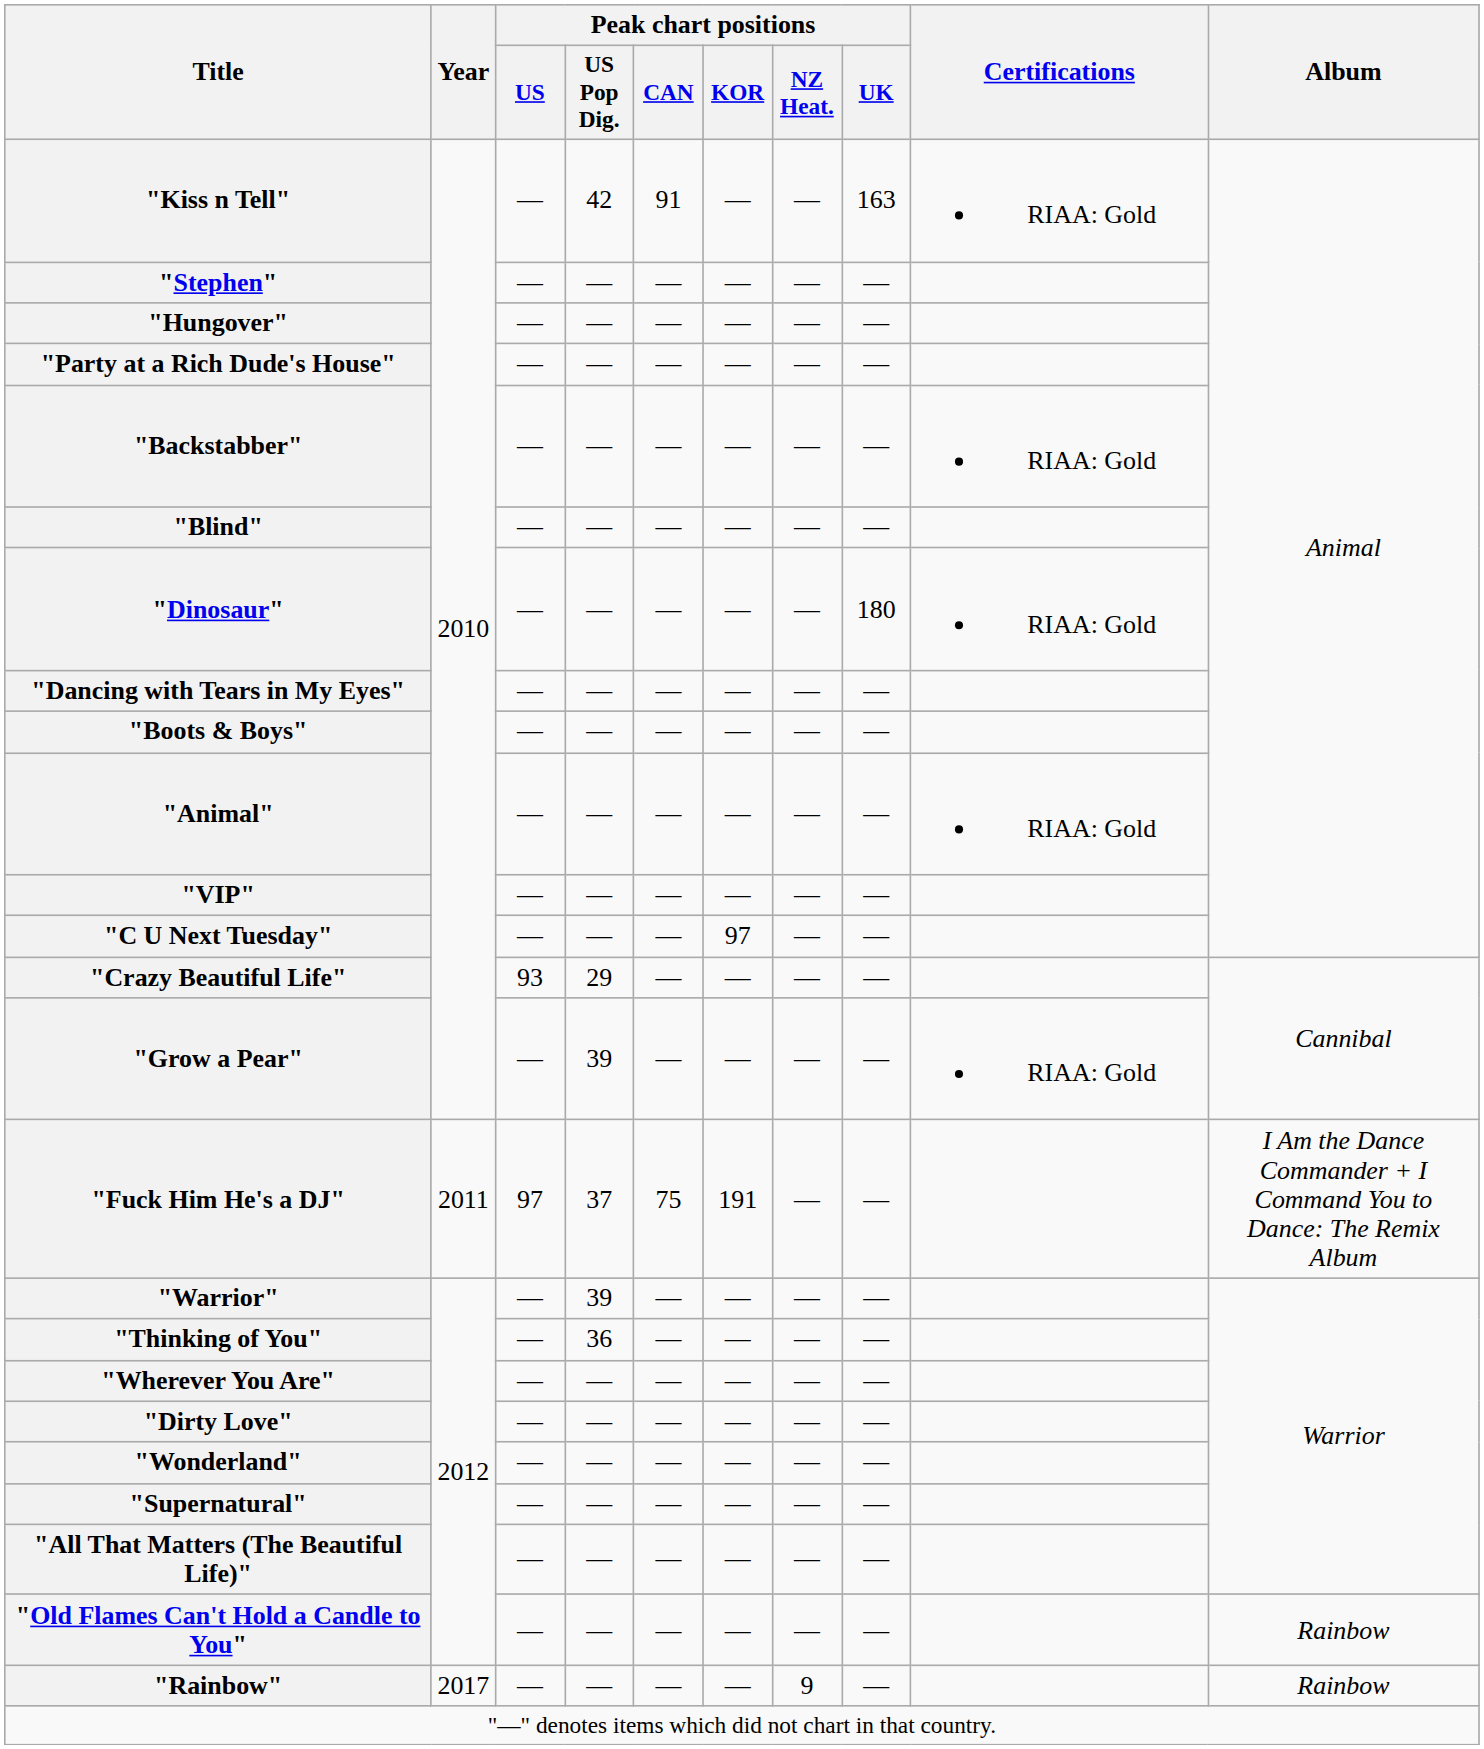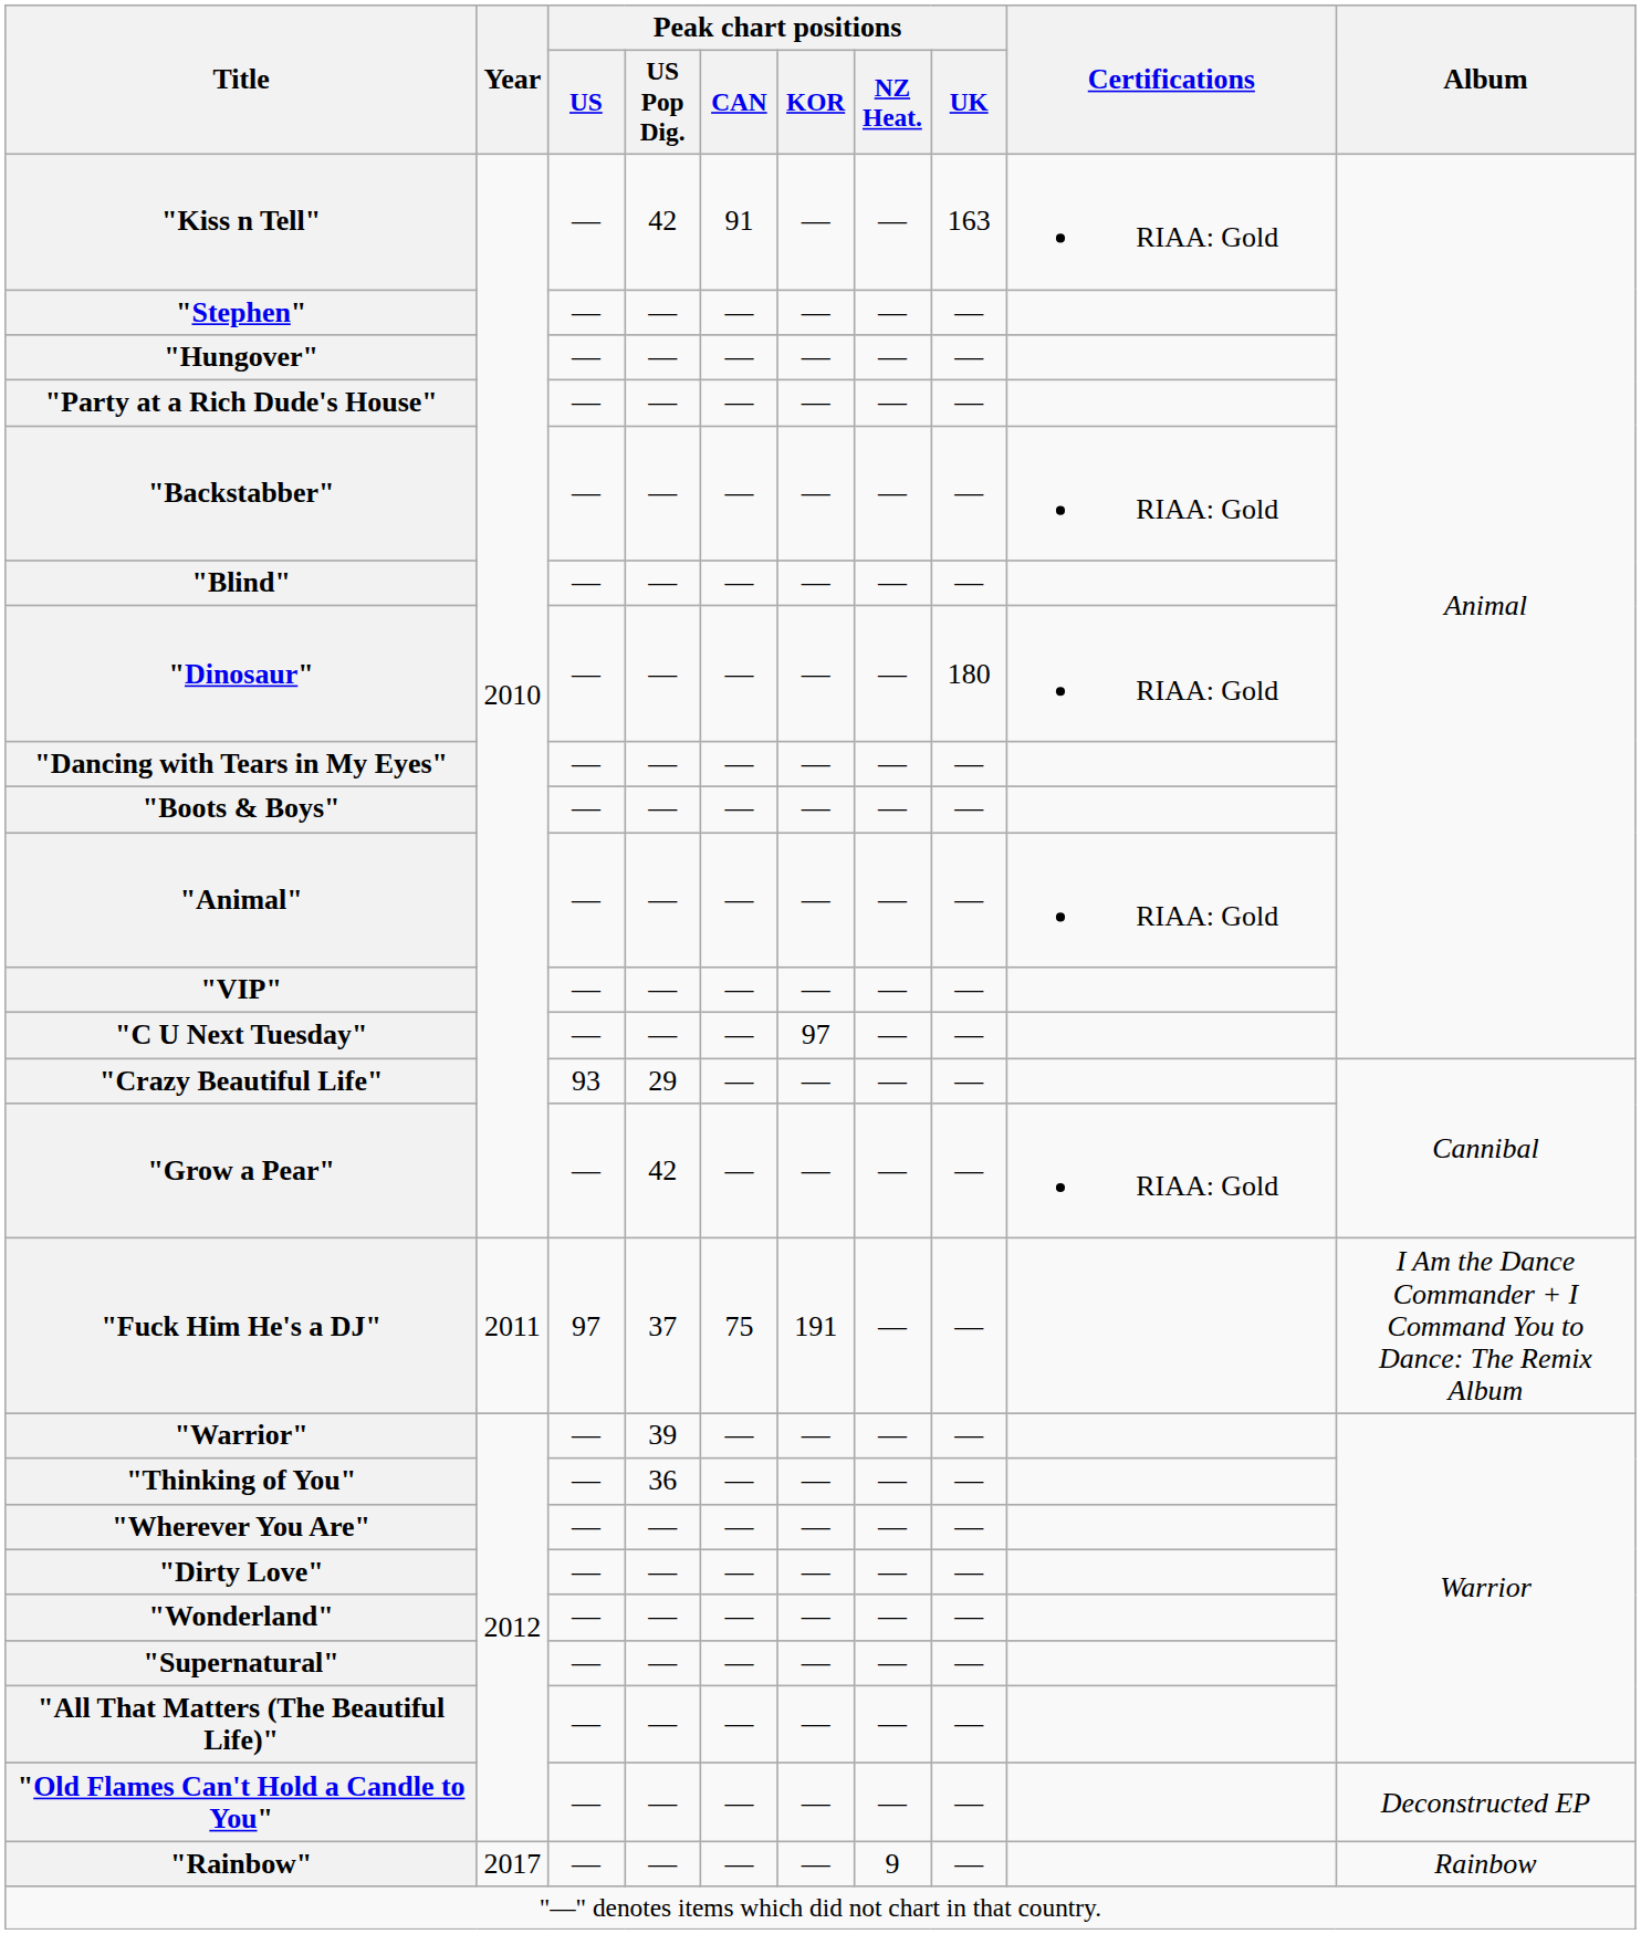"Grow a Pear" | Peak chart positions / US Pop Dig.: 39 -> 42
"Old Flames Can't Hold a Candle to You" | Album: Rainbow -> Deconstructed EP
